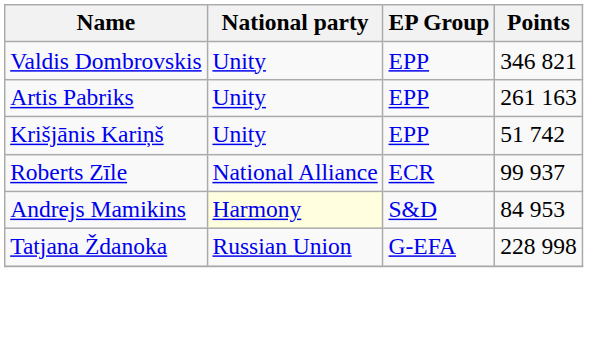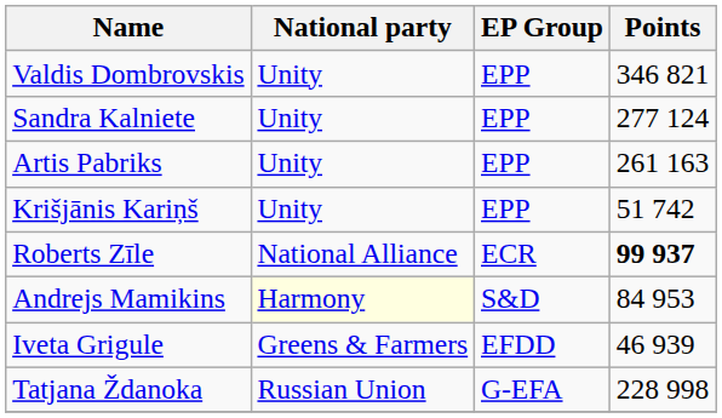+ row: Sandra Kalniete | Unity | EPP | 277 124
Roberts Zīle | Points: normal -> bold
+ row: Iveta Grigule | Greens & Farmers | EFDD | 46 939
